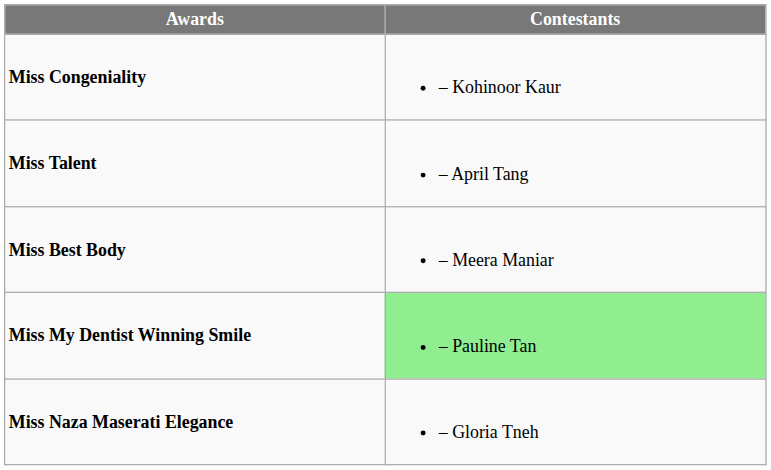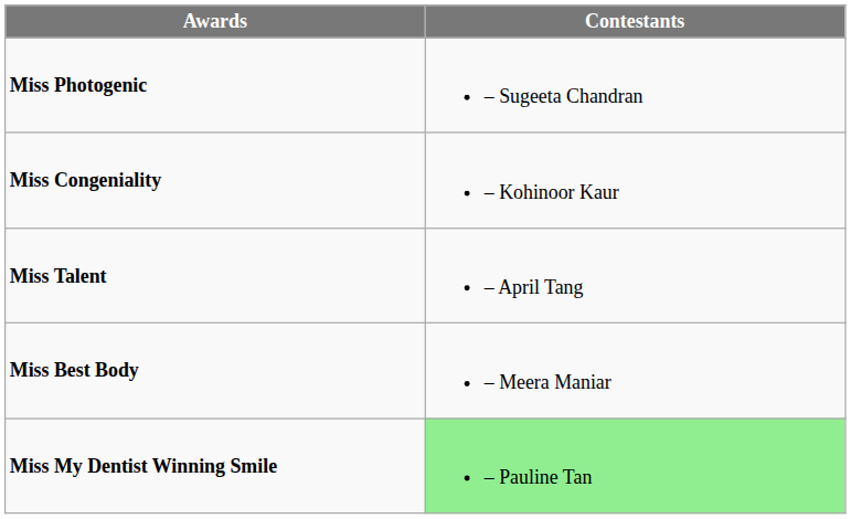+ row: Miss Photogenic | – Sugeeta Chandran
- row: Miss Naza Maserati Elegance | – Gloria Tneh
